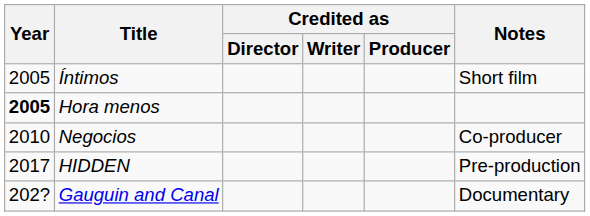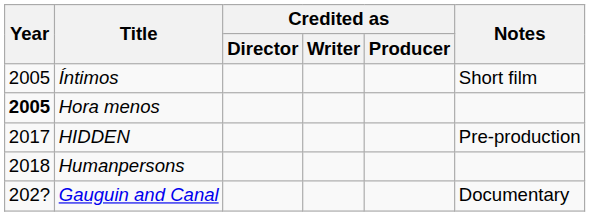- row: 2010 | Negocios | Co-producer
+ row: 2018 | Humanpersons
